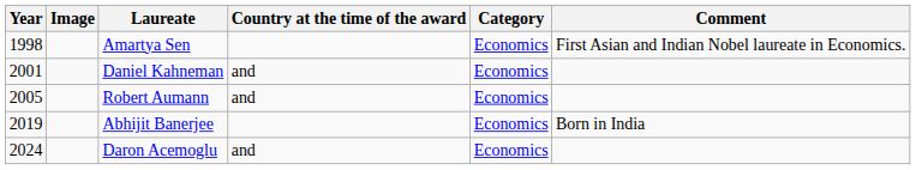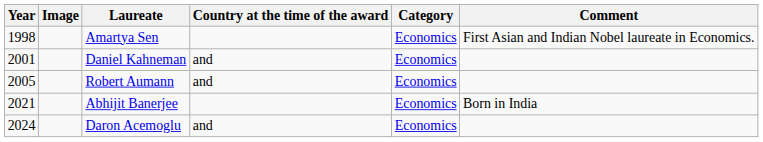Abhijit Banerjee | Year: 2019 -> 2021
